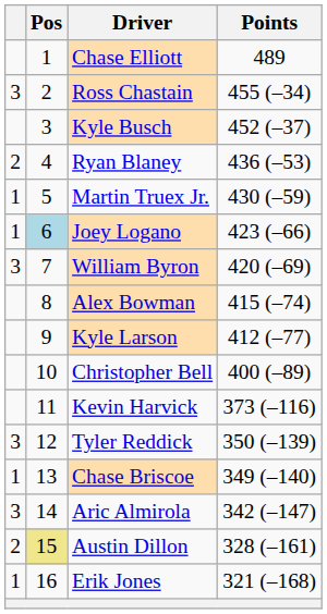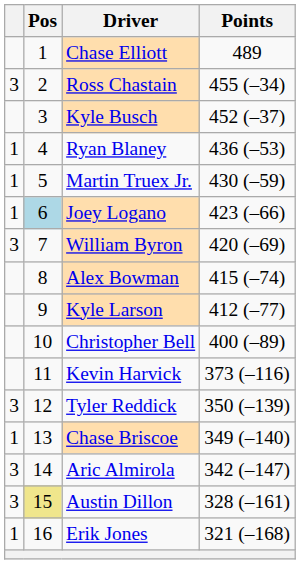Ryan Blaney | column 1: 2 -> 1
Austin Dillon | column 1: 2 -> 3
